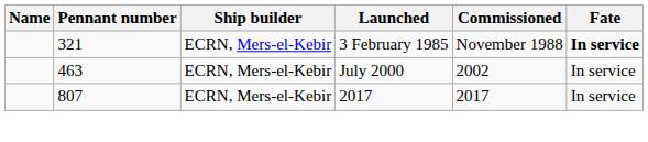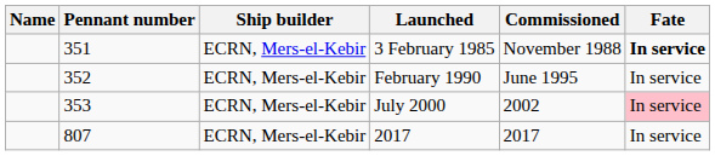3 February 1985 | Pennant number: 321 -> 351
+ row: 352 | ECRN, Mers-el-Kebir | February 1990 | June 1995 | In service
July 2000 | Pennant number: 463 -> 353
July 2000 | Fate: no background -> pink background
